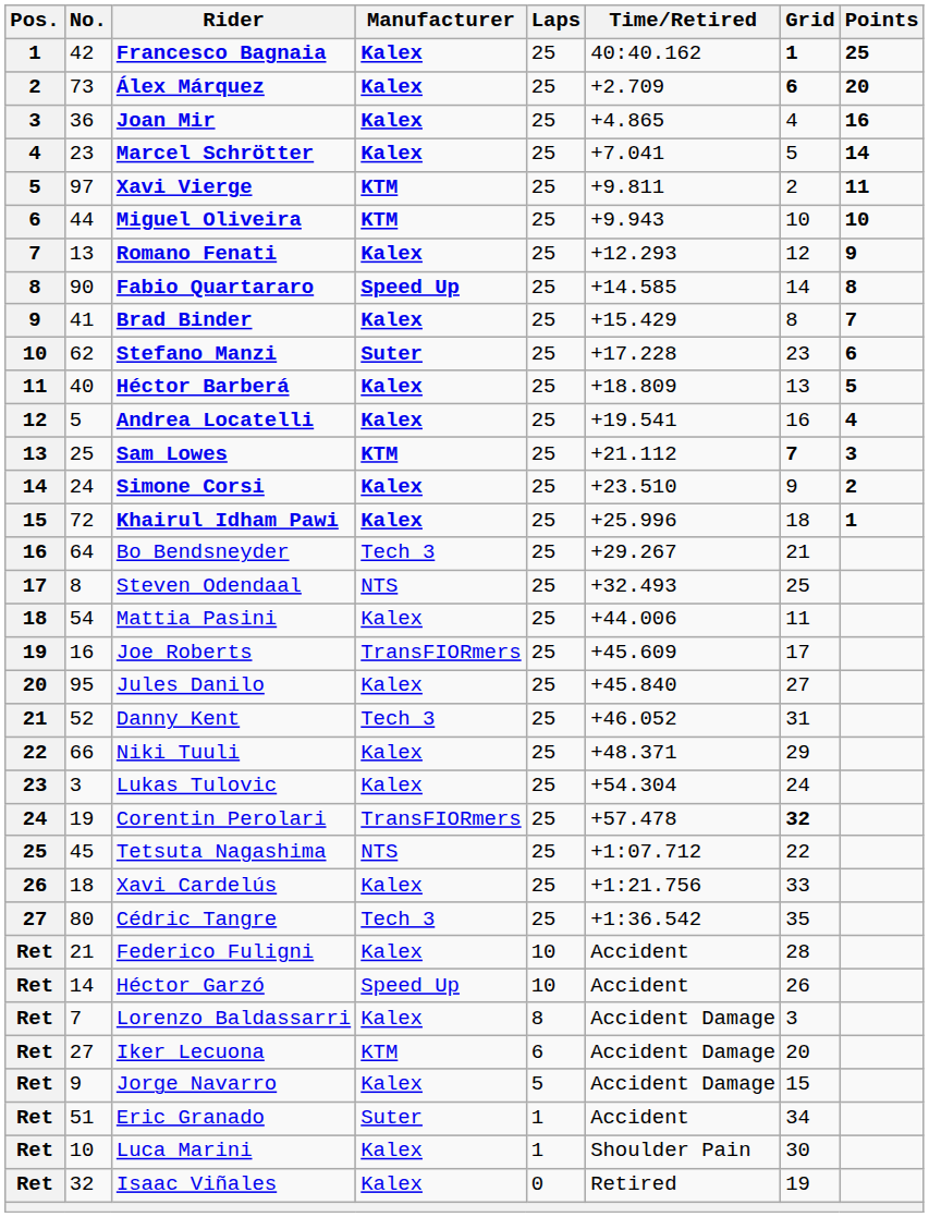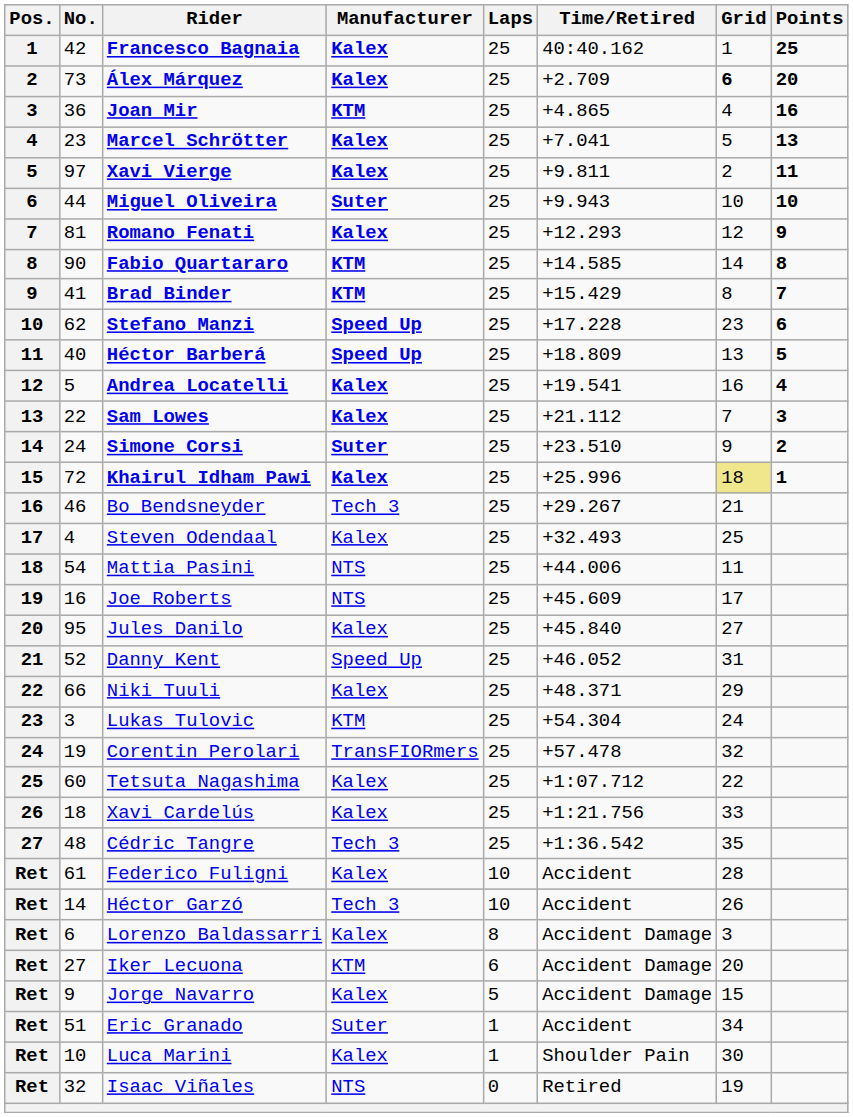Francesco Bagnaia | Grid: bold -> normal
Joan Mir | Manufacturer: Kalex -> KTM
Marcel Schrötter | Points: 14 -> 13
Xavi Vierge | Manufacturer: KTM -> Kalex
Miguel Oliveira | Manufacturer: KTM -> Suter
Romano Fenati | No.: 13 -> 81
Fabio Quartararo | Manufacturer: Speed Up -> KTM
Brad Binder | Manufacturer: Kalex -> KTM
Stefano Manzi | Manufacturer: Suter -> Speed Up
Héctor Barberá | Manufacturer: Kalex -> Speed Up
Sam Lowes | No.: 25 -> 22
Sam Lowes | Manufacturer: KTM -> Kalex
Sam Lowes | Grid: bold -> normal
Simone Corsi | Manufacturer: Kalex -> Suter
Khairul Idham Pawi | Grid: no background -> khaki background
Bo Bendsneyder | No.: 64 -> 46
Steven Odendaal | No.: 8 -> 4
Steven Odendaal | Manufacturer: NTS -> Kalex
Mattia Pasini | Manufacturer: Kalex -> NTS
Joe Roberts | Manufacturer: TransFIORmers -> NTS
Danny Kent | Manufacturer: Tech 3 -> Speed Up
Lukas Tulovic | Manufacturer: Kalex -> KTM
Corentin Perolari | Grid: bold -> normal
Tetsuta Nagashima | No.: 45 -> 60
Tetsuta Nagashima | Manufacturer: NTS -> Kalex
Cédric Tangre | No.: 80 -> 48
Federico Fuligni | No.: 21 -> 61
Héctor Garzó | Manufacturer: Speed Up -> Tech 3
Lorenzo Baldassarri | No.: 7 -> 6
Isaac Viñales | Manufacturer: Kalex -> NTS
